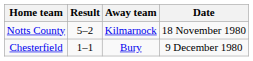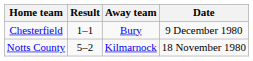rows swapped: Notts County <-> Chesterfield
